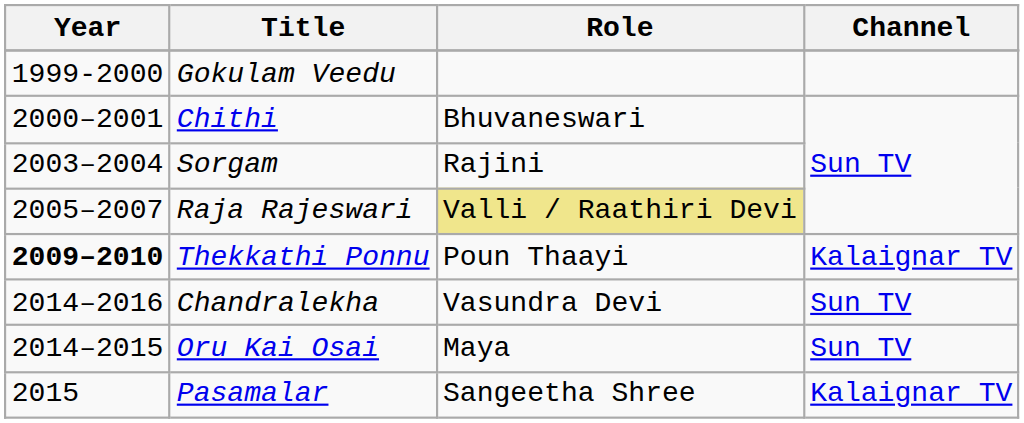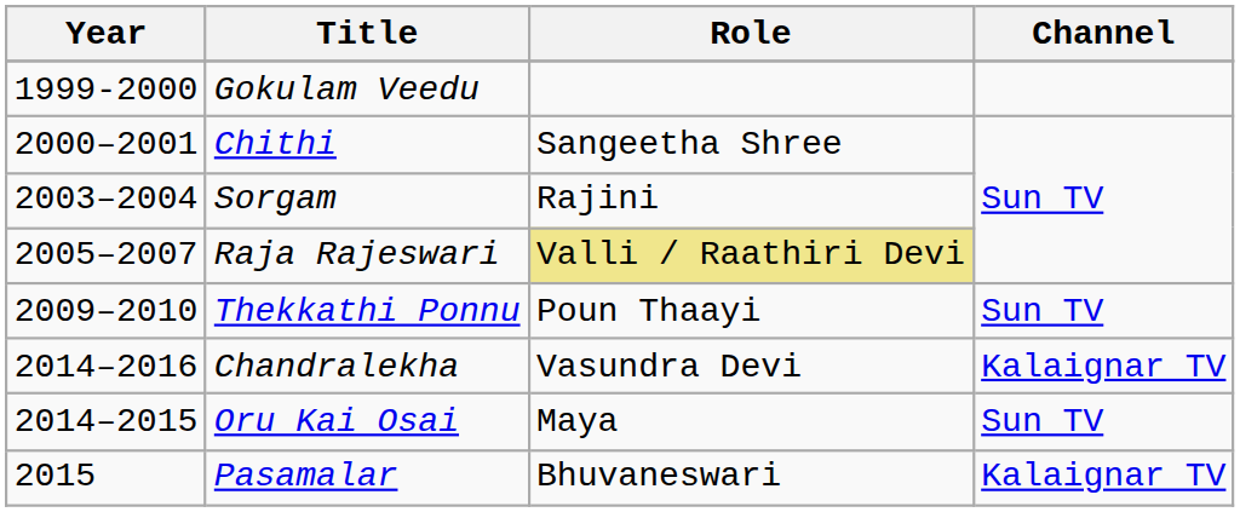Chithi | Role: Bhuvaneswari -> Sangeetha Shree
Thekkathi Ponnu | Year: bold -> normal
Thekkathi Ponnu | Channel: Kalaignar TV -> Sun TV
Chandralekha | Channel: Sun TV -> Kalaignar TV
Pasamalar | Role: Sangeetha Shree -> Bhuvaneswari
